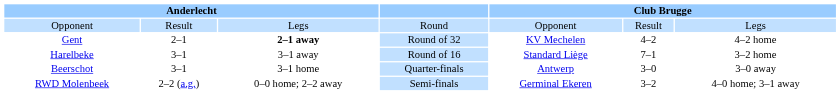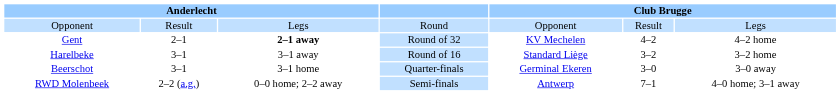Harelbeke | column 6: 7–1 -> 3–2
Beerschot | column 5: Antwerp -> Germinal Ekeren
RWD Molenbeek | column 5: Germinal Ekeren -> Antwerp
RWD Molenbeek | column 6: 3–2 -> 7–1
